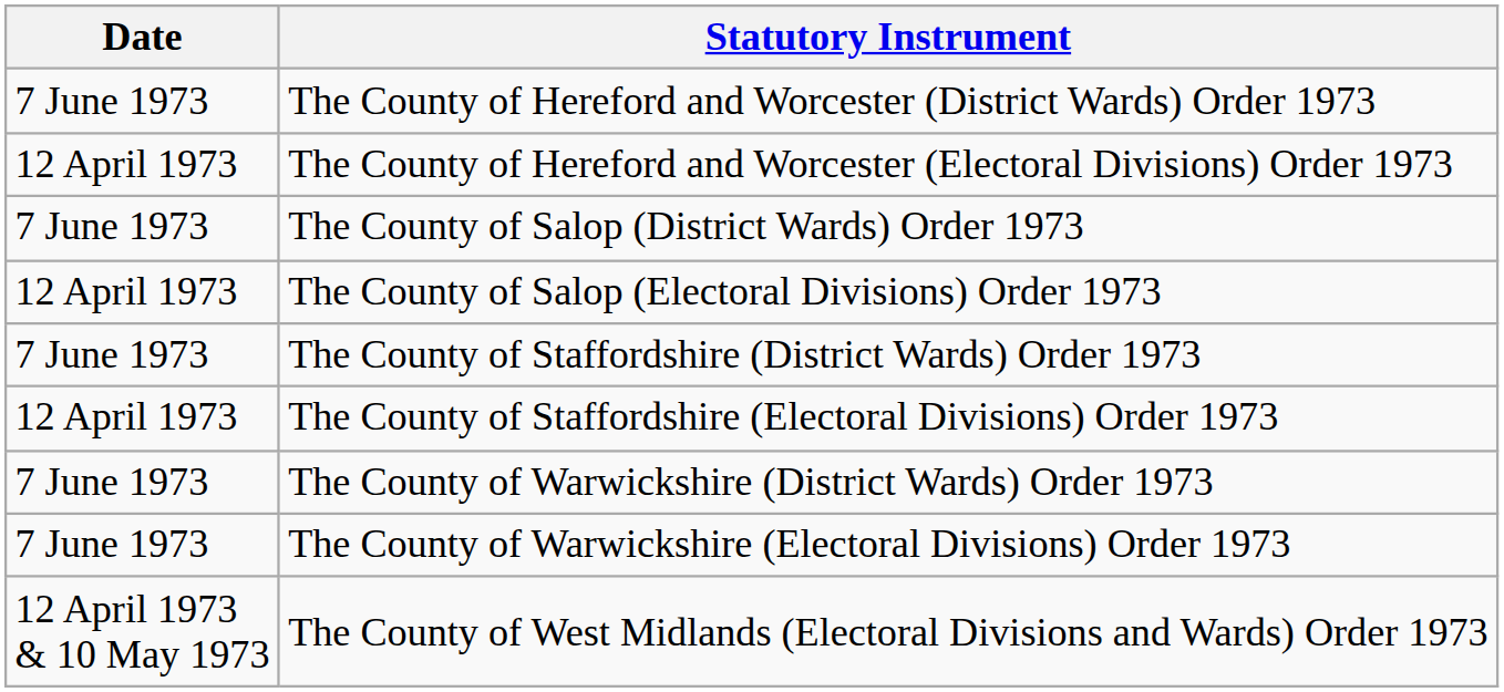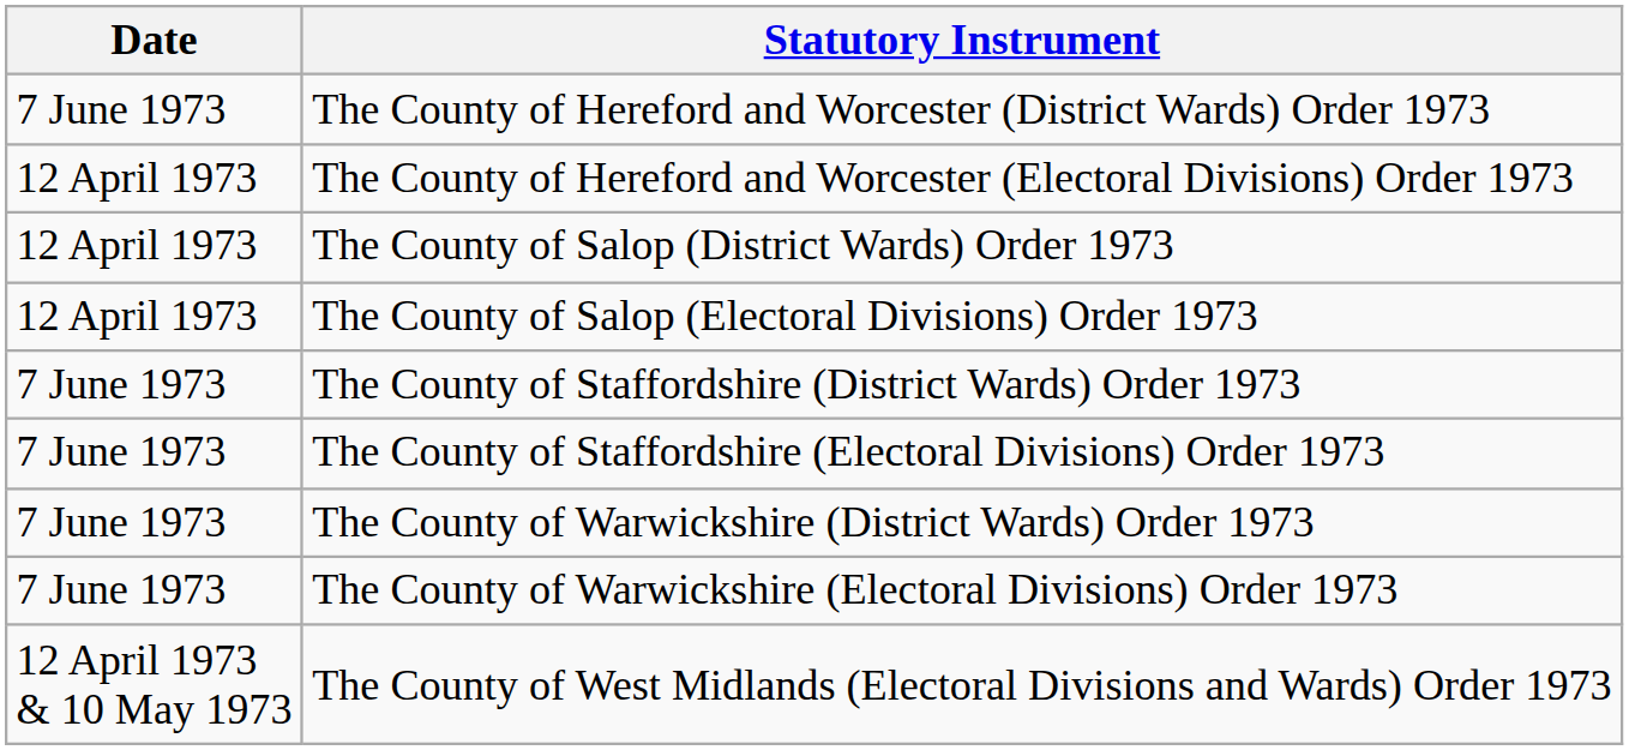The County of Salop (District Wards) Order 1973 | Date: 7 June 1973 -> 12 April 1973
The County of Staffordshire (Electoral Divisions) Order 1973 | Date: 12 April 1973 -> 7 June 1973
